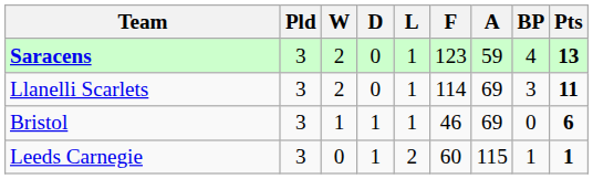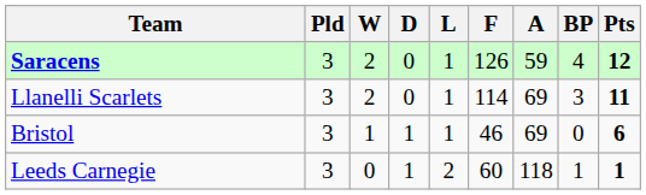Saracens | F: 123 -> 126
Saracens | Pts: 13 -> 12
Leeds Carnegie | A: 115 -> 118
